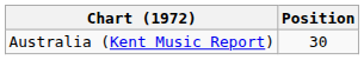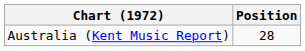Australia (Kent Music Report) | Position: 30 -> 28
